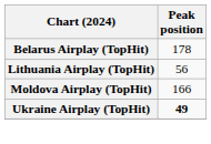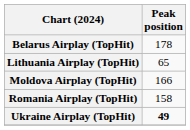Lithuania Airplay (TopHit) | Peak position: 56 -> 65
+ row: Romania Airplay (TopHit) | 158
